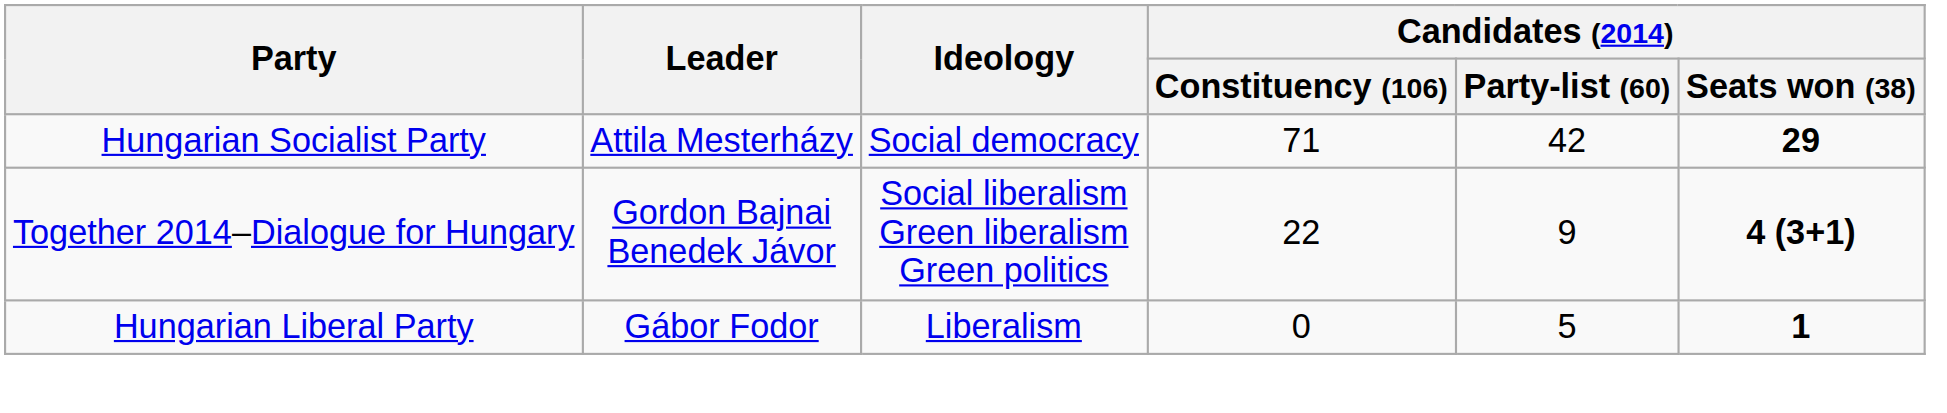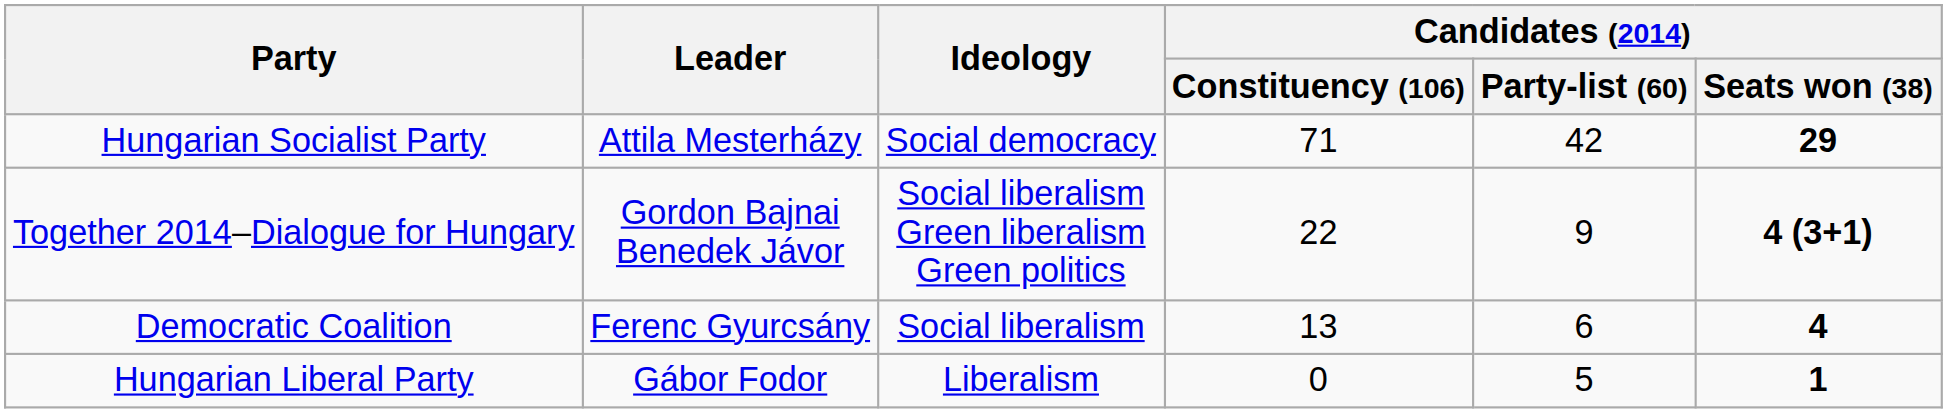+ row: Democratic Coalition | Ferenc Gyurcsány | Social liberalism | 13 | 6 | 4
